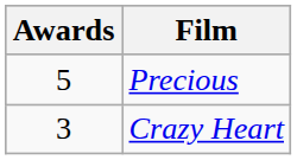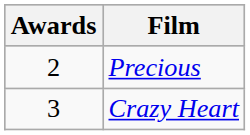Precious | Awards: 5 -> 2
